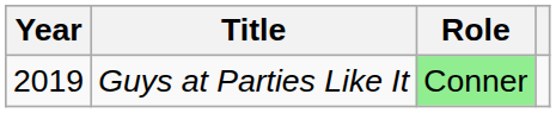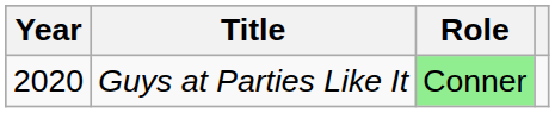Guys at Parties Like It | Year: 2019 -> 2020
